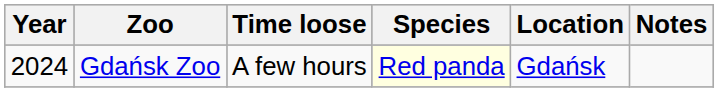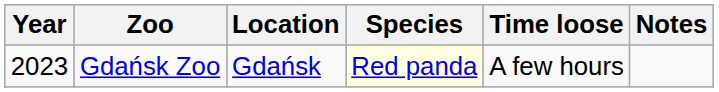columns swapped: Location <-> Time loose
Gdańsk Zoo | Year: 2024 -> 2023
